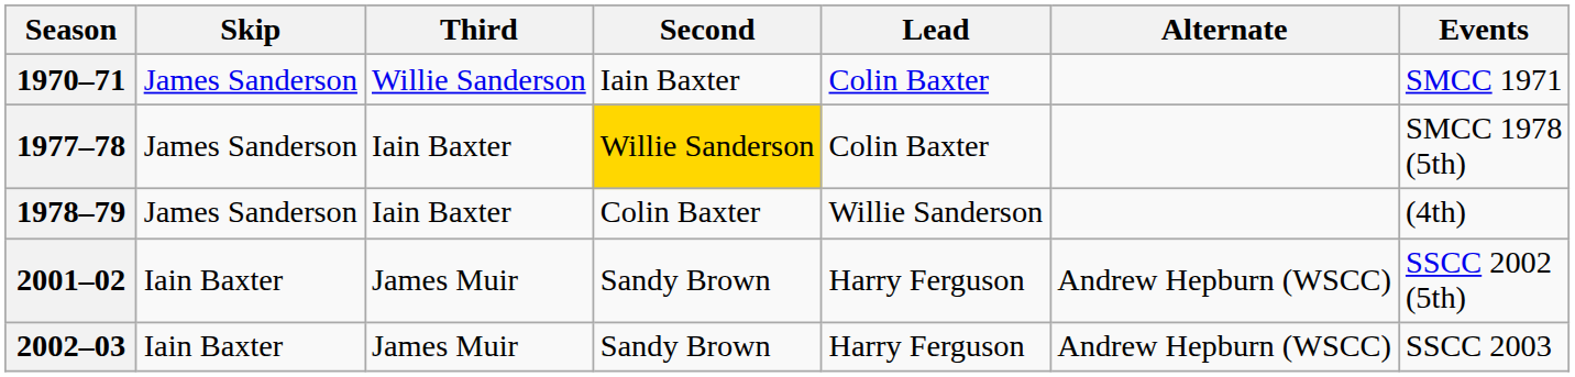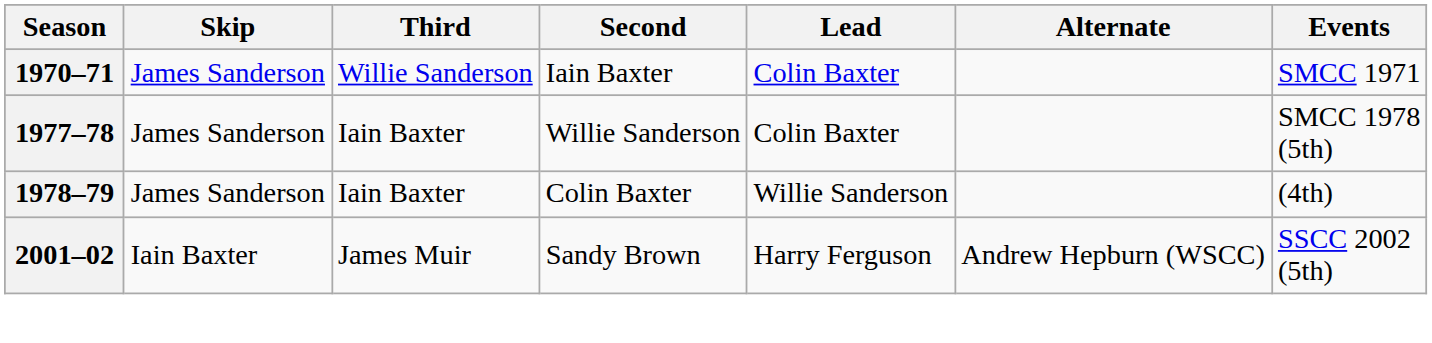1977–78 | Second: gold background -> no background
- row: 2002–03 | Iain Baxter | James Muir | Sandy Brown | Harry Ferguson | Andrew Hepburn (WSCC) | SSCC 2003
